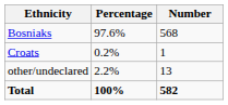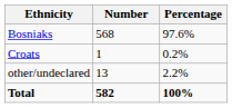columns swapped: Number <-> Percentage
